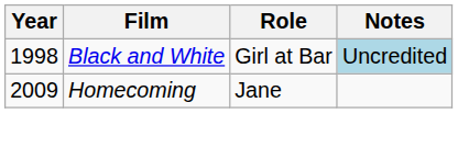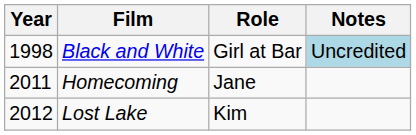Homecoming | Year: 2009 -> 2011
+ row: 2012 | Lost Lake | Kim
